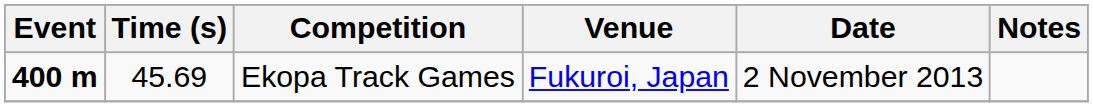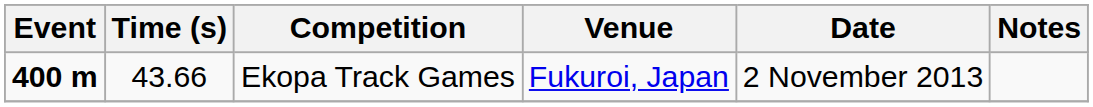Ekopa Track Games | Time (s): 45.69 -> 43.66
